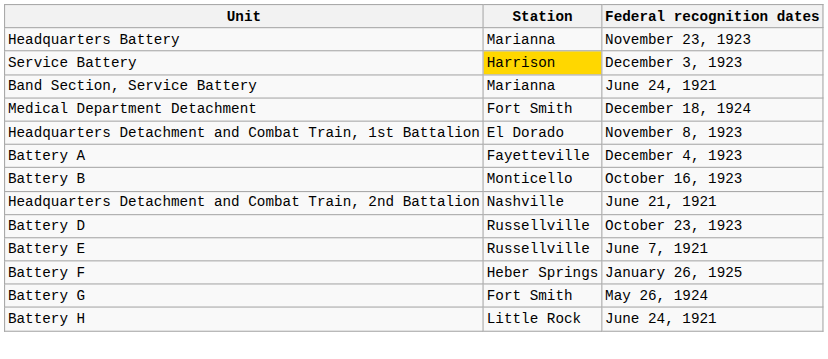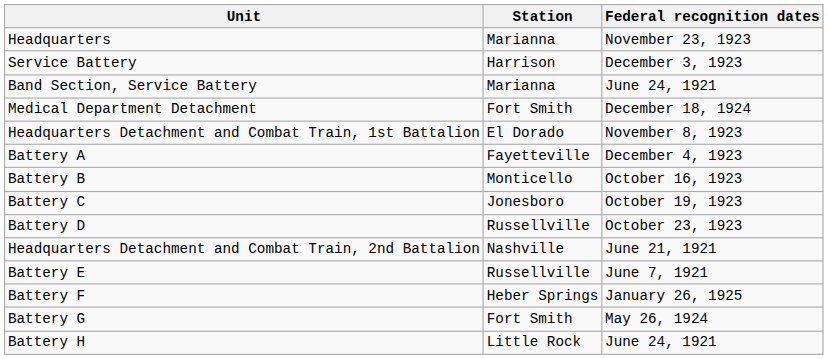+ row: Headquarters | Marianna | November 23, 1923
- row: Headquarters Battery | Marianna | November 23, 1923
Service Battery | Station: gold background -> no background
+ row: Battery C | Jonesboro | October 19, 1923
rows swapped: Battery D <-> Headquarters Detachment and Combat Train, 2nd Battalion
